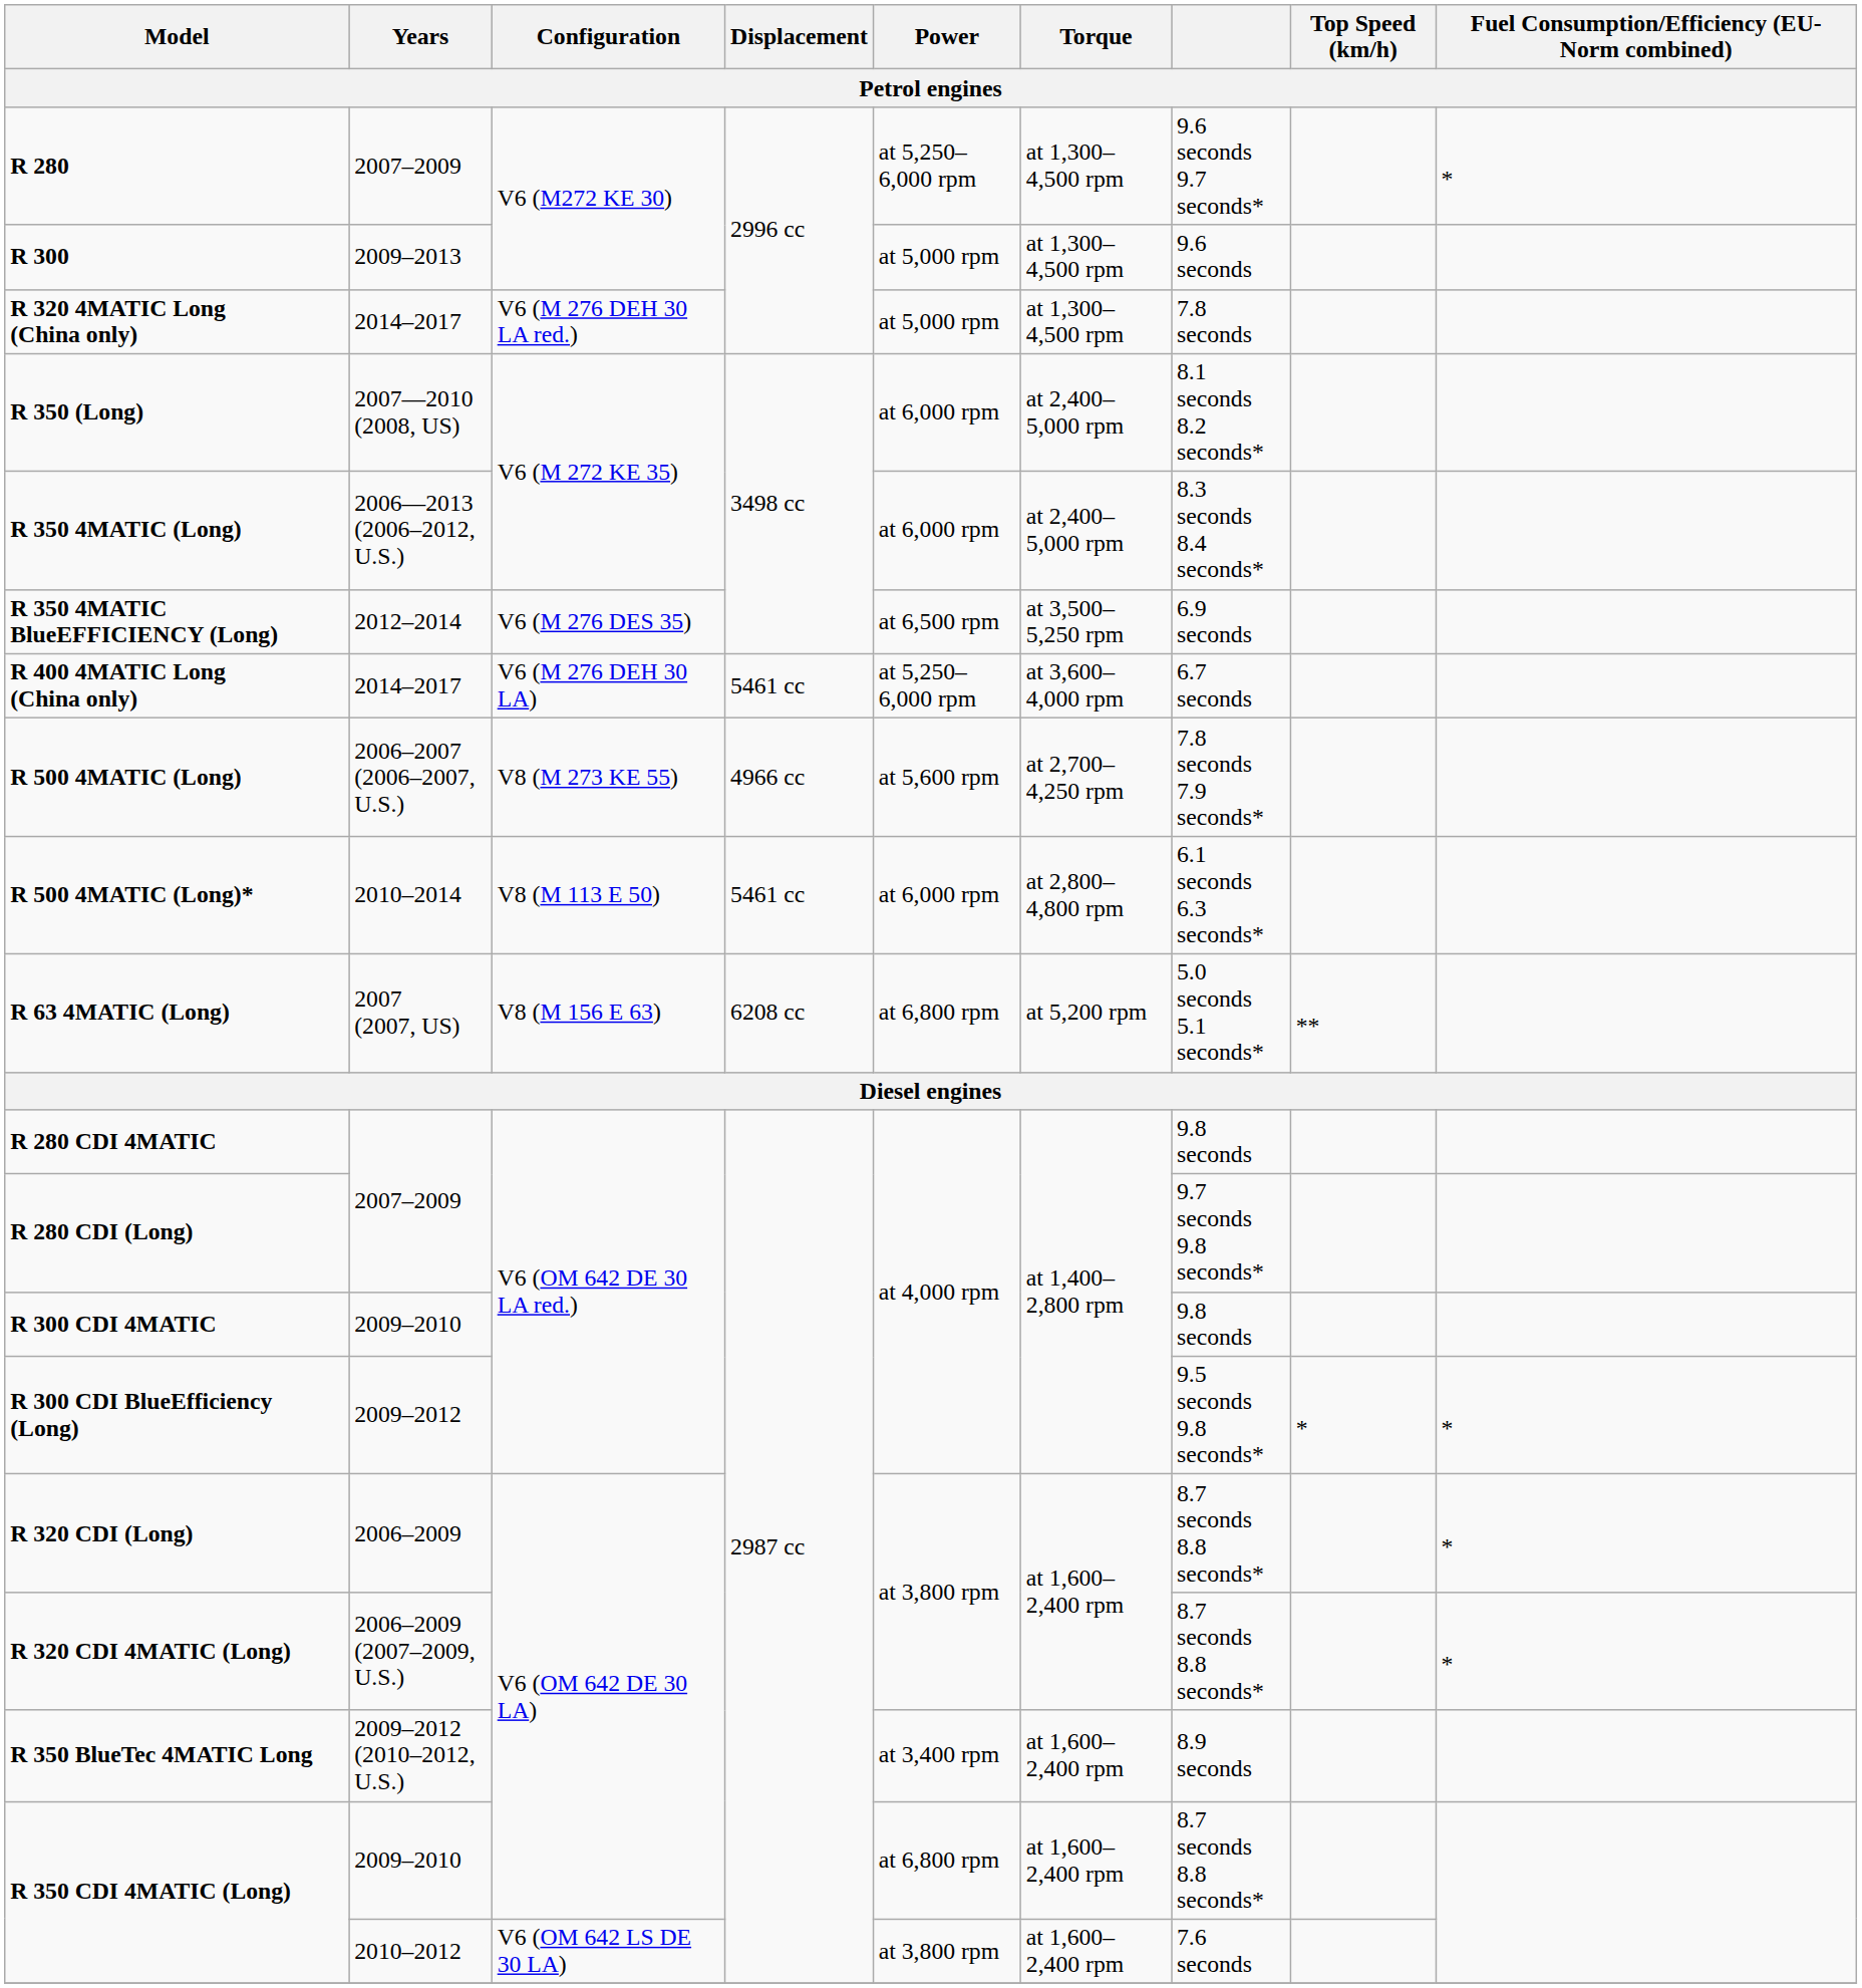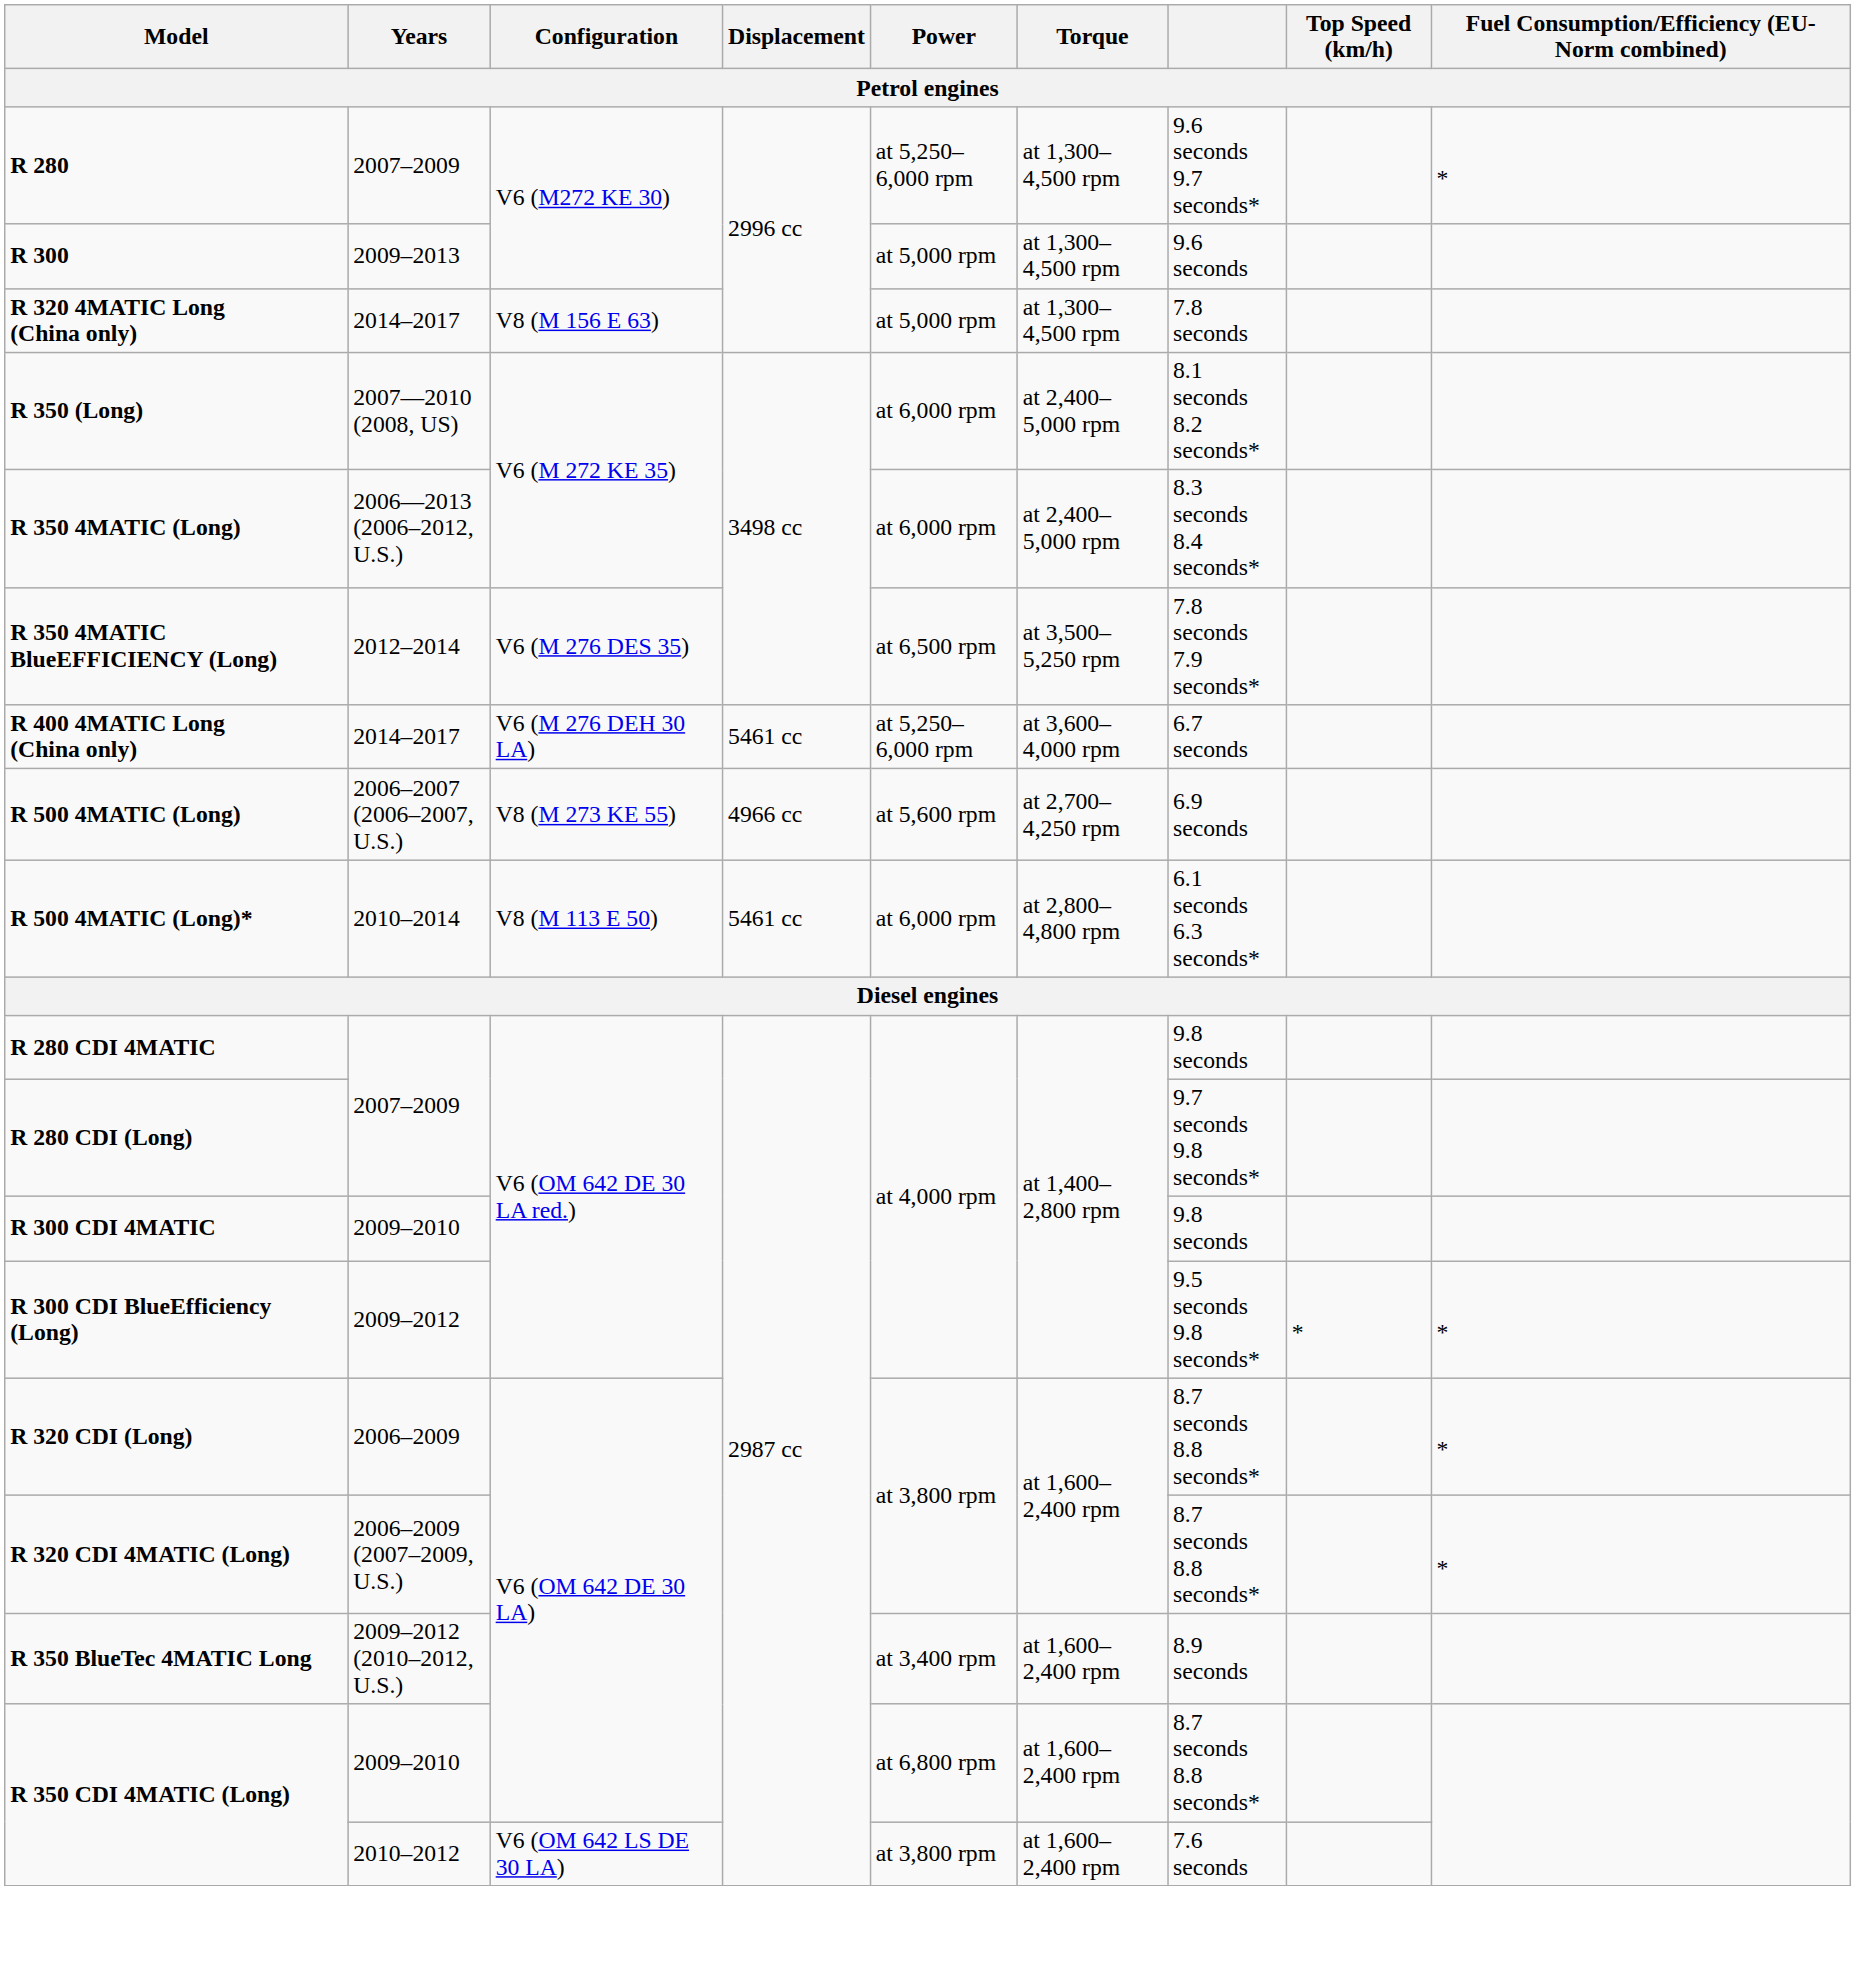R 320 4MATIC Long (China only) | Configuration: V6 (M 276 DEH 30 LA red.) -> V8 (M 156 E 63)
R 350 4MATIC BlueEFFICIENCY (Long) | column 7: 6.9 seconds -> 7.8 seconds 7.9 seconds*
R 500 4MATIC (Long) | column 7: 7.8 seconds 7.9 seconds* -> 6.9 seconds
- row: R 63 4MATIC (Long) | 2007 (2007, US) | V8 (M 156 E 63) | 6208 cc | at 6,800 rpm | at 5,200 rpm | 5.0 seconds 5.1 seconds* | **
